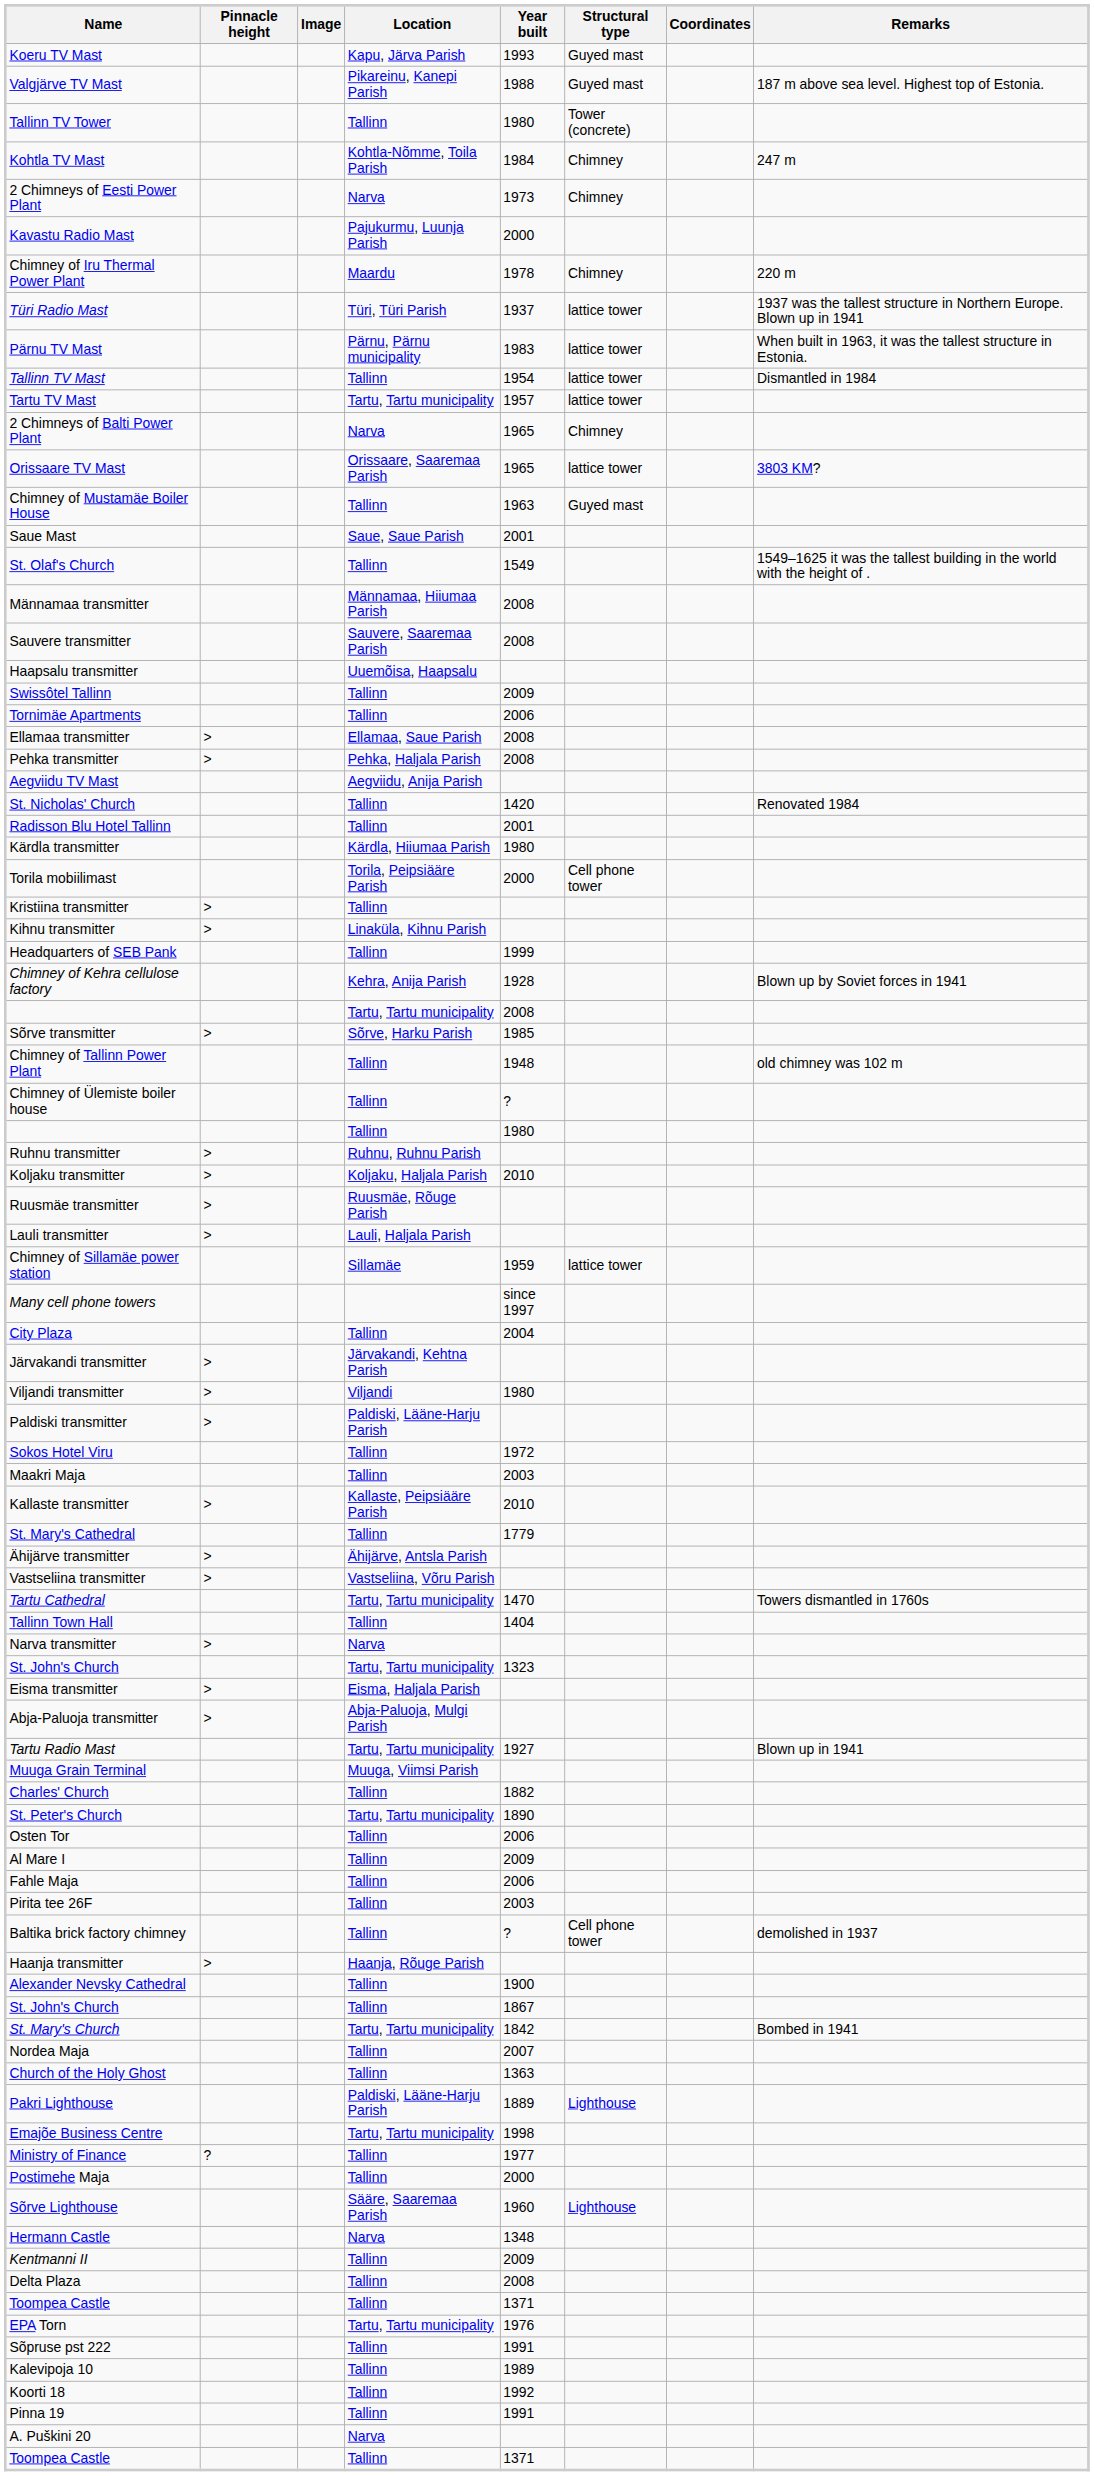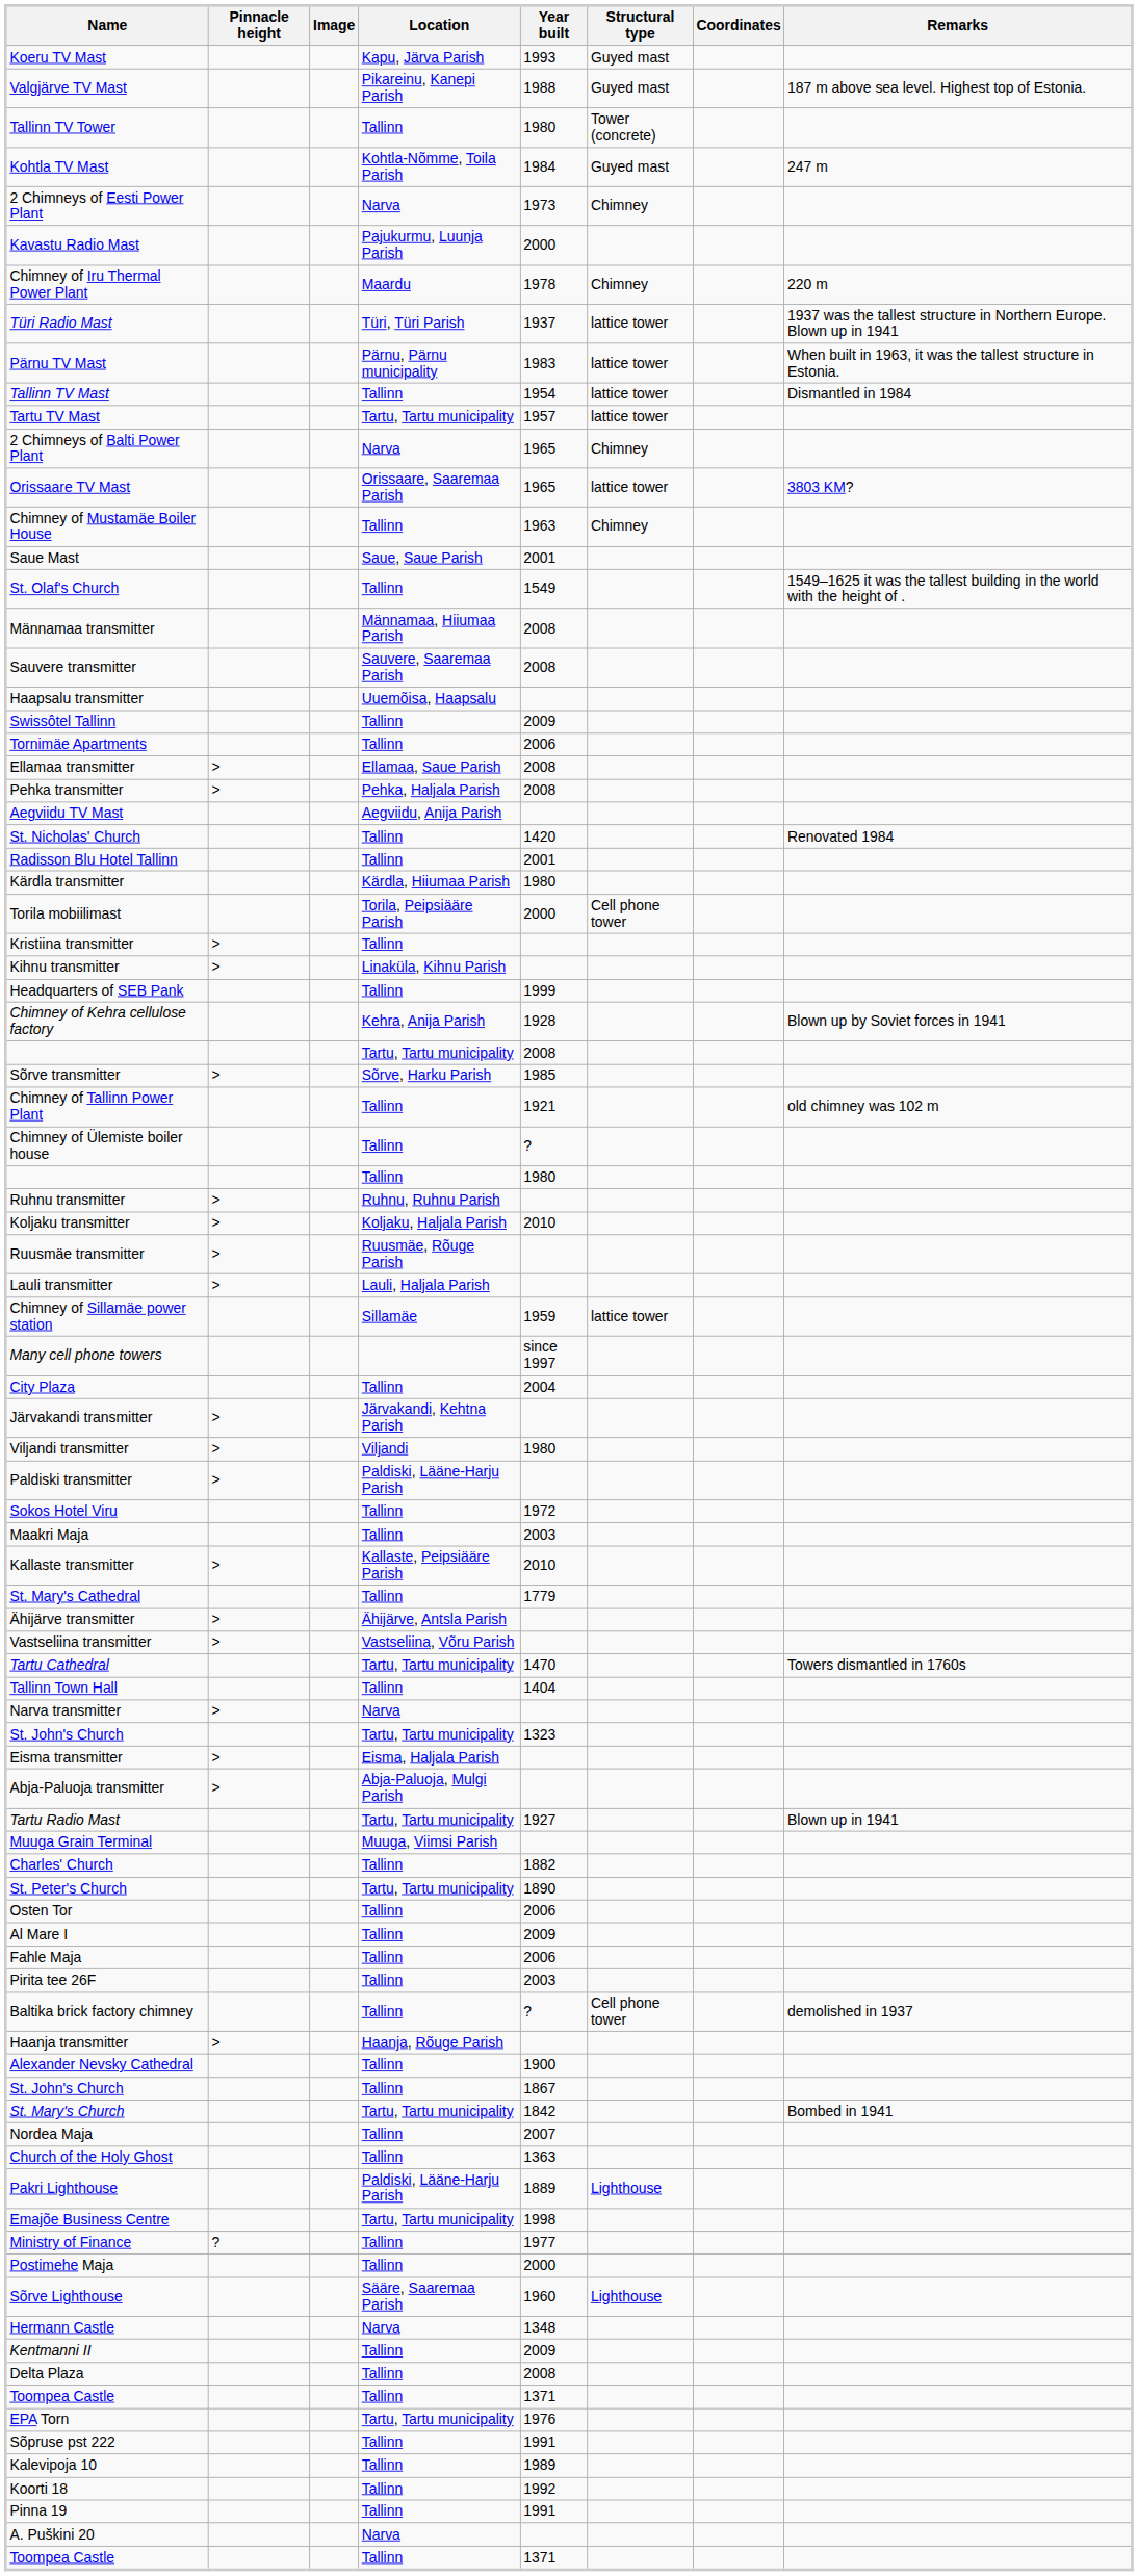Kohtla TV Mast | Structural type: Chimney -> Guyed mast
Chimney of Mustamäe Boiler House | Structural type: Guyed mast -> Chimney
Chimney of Tallinn Power Plant | Year built: 1948 -> 1921
